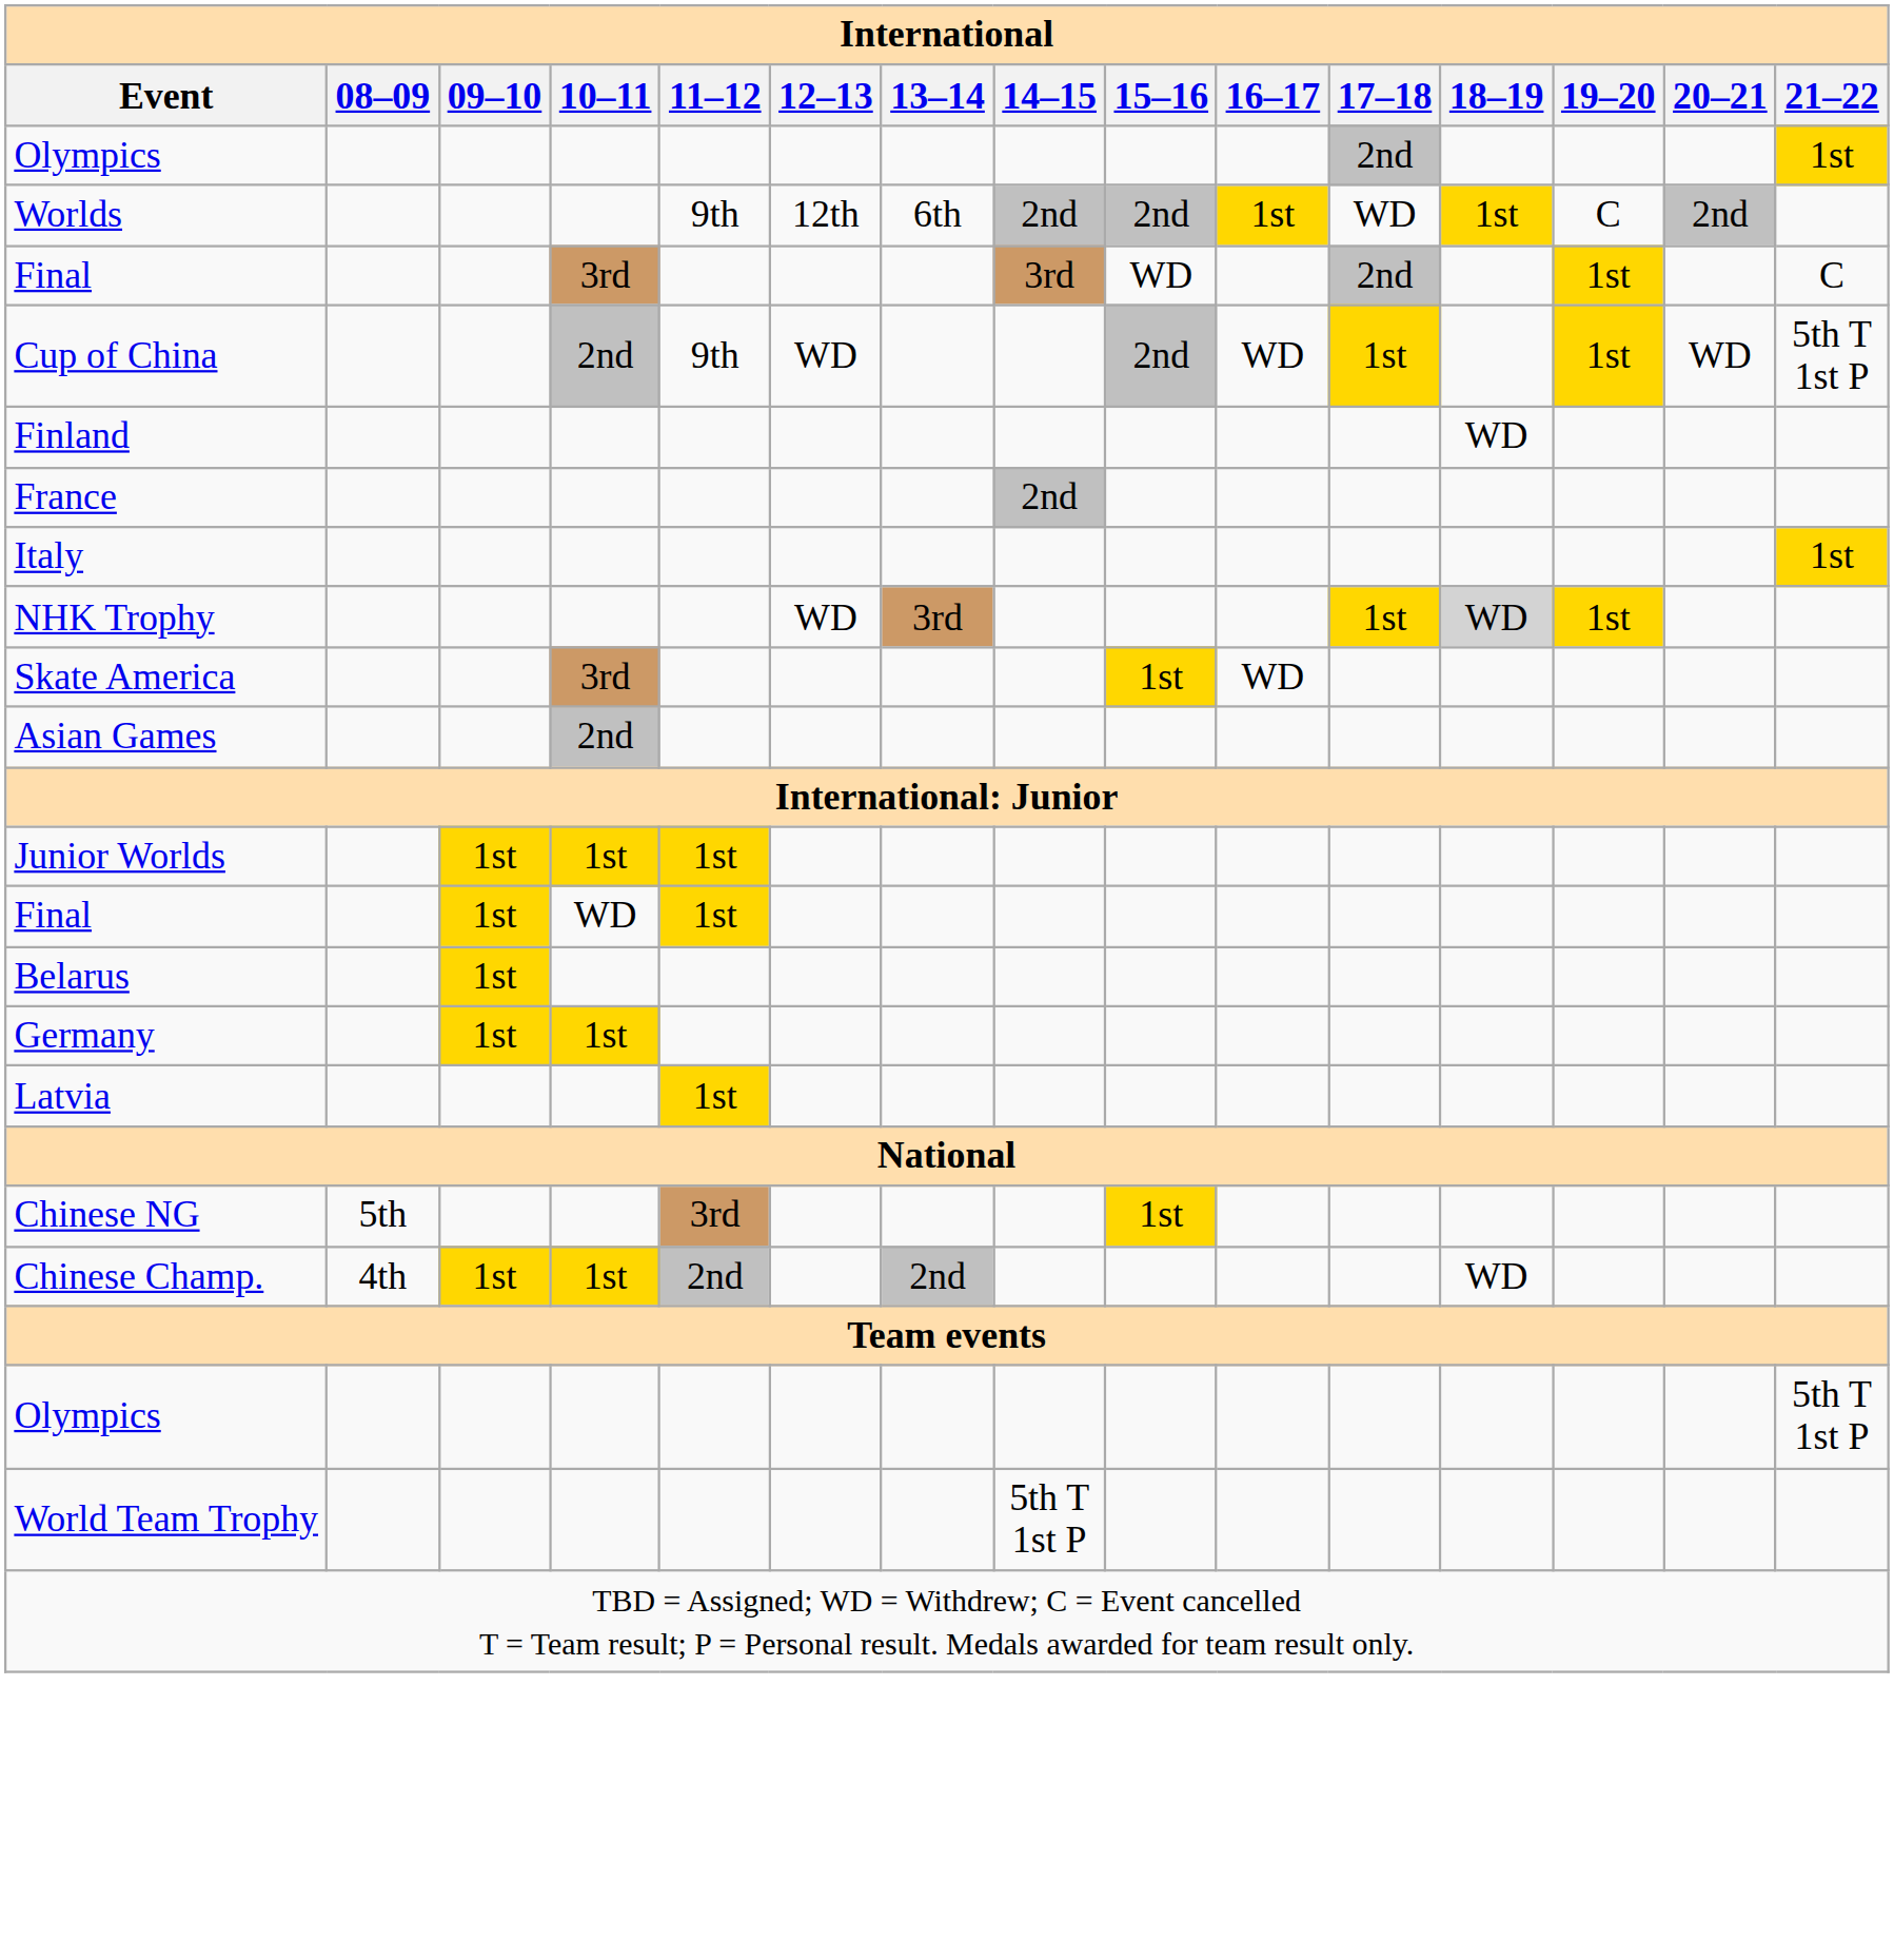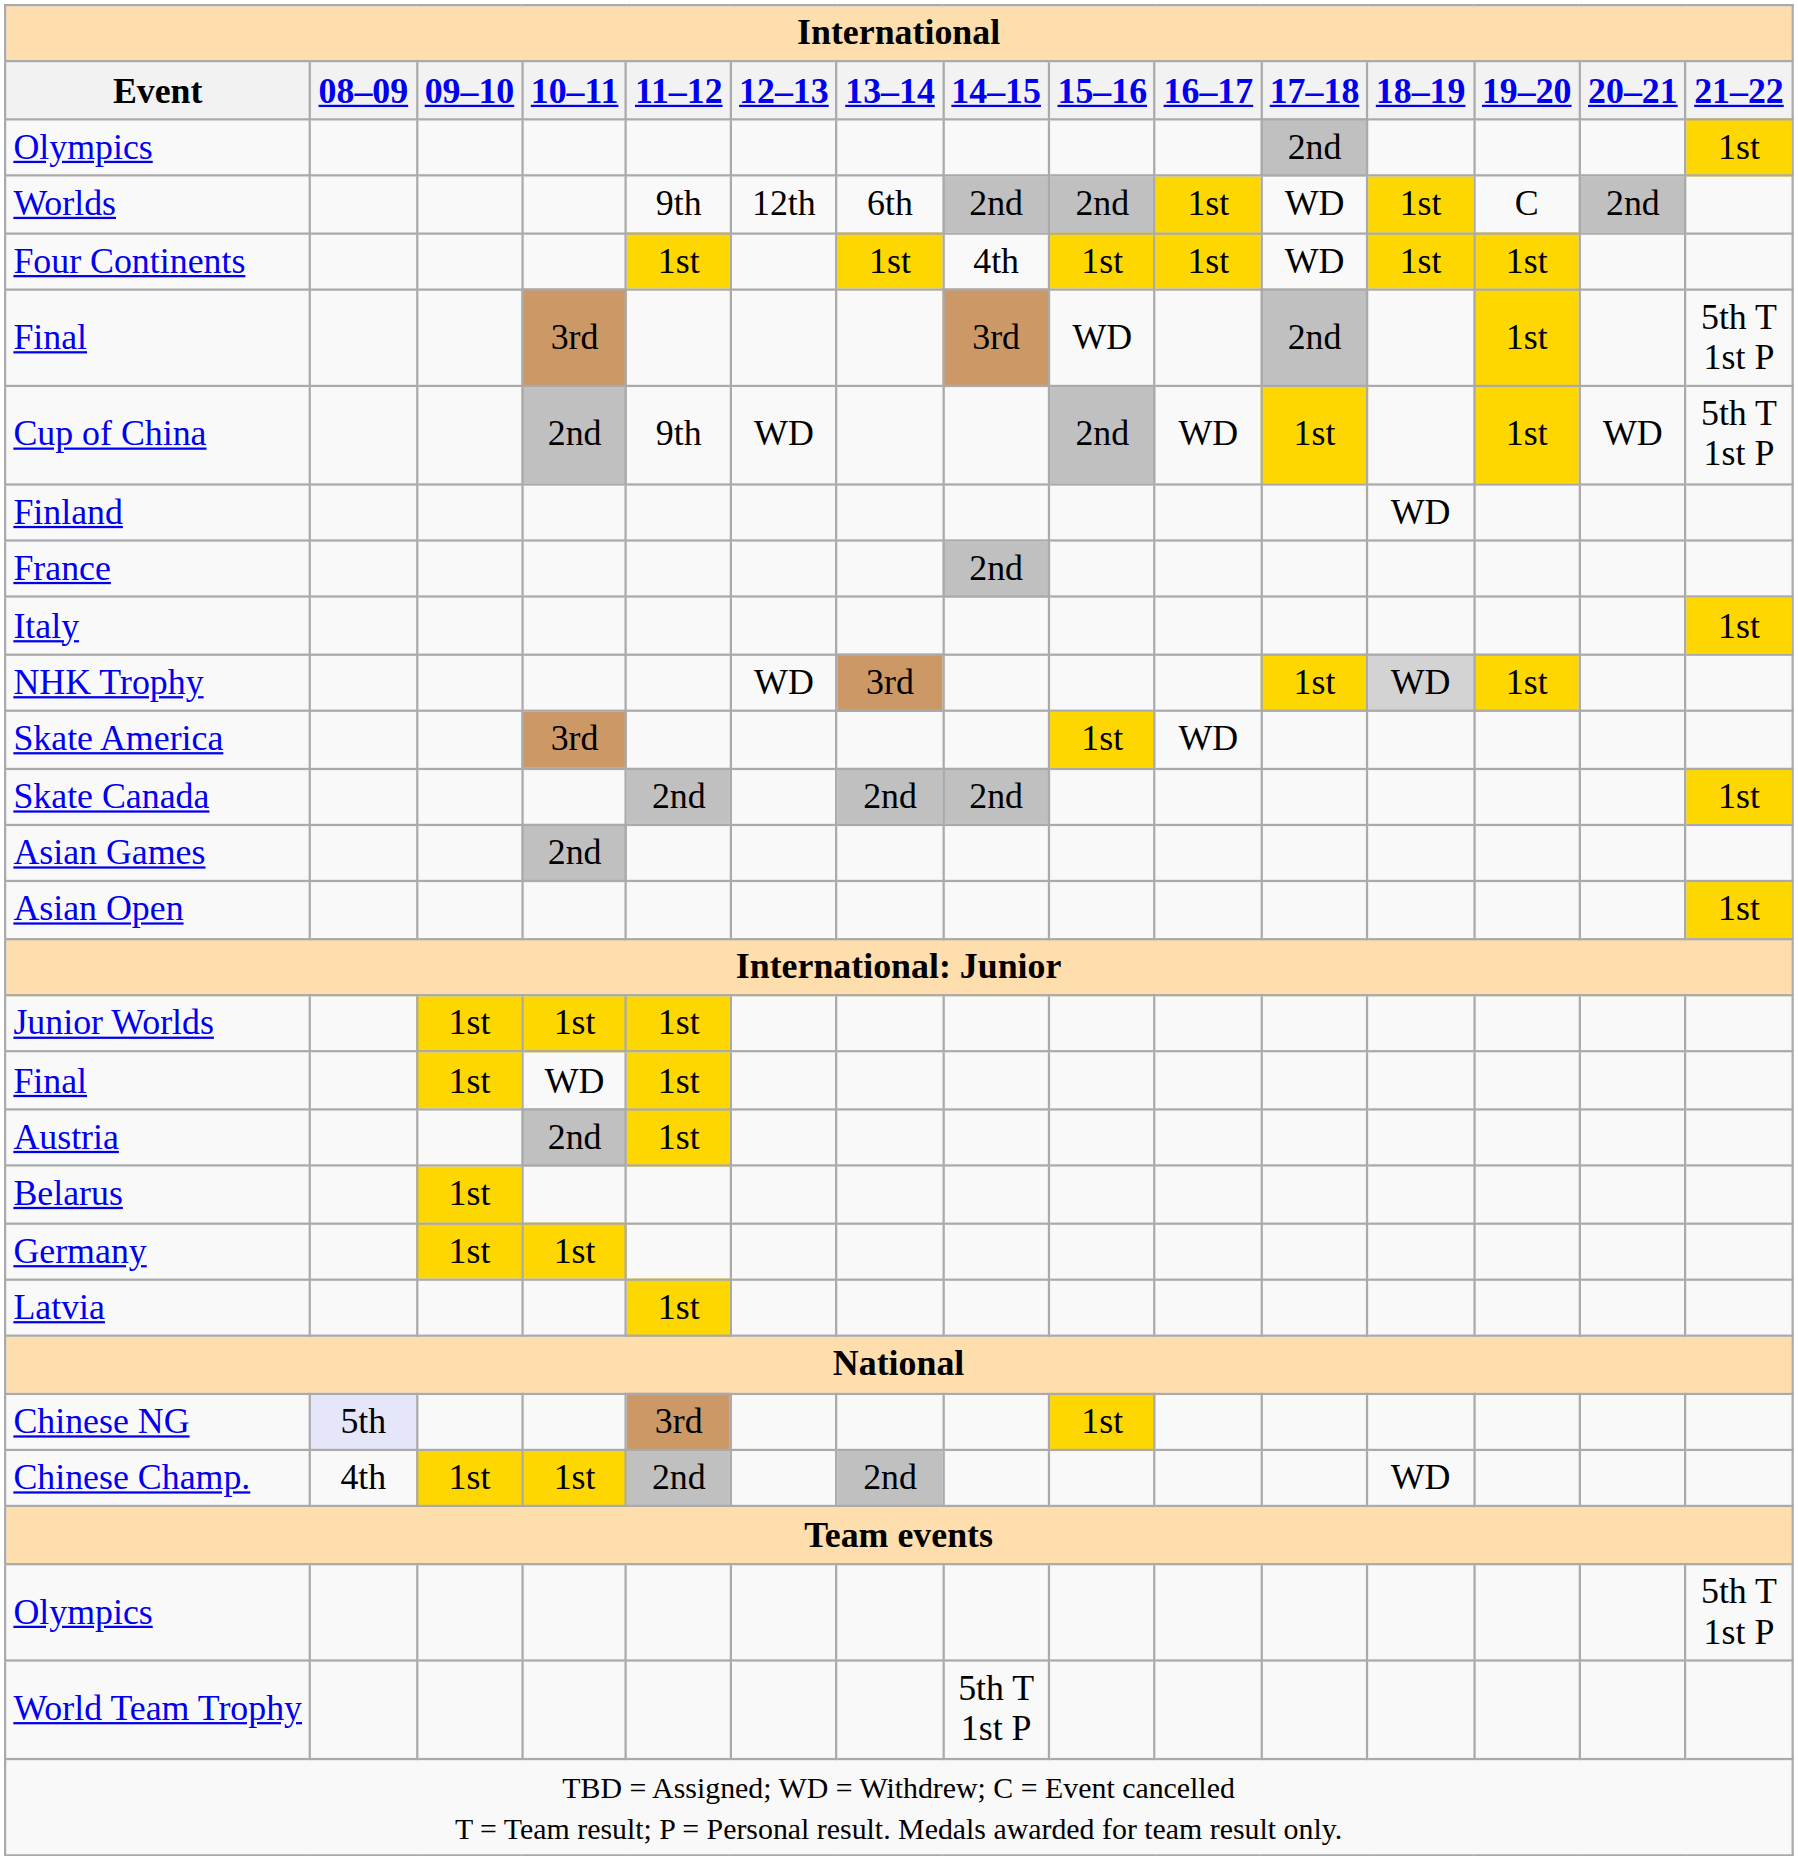+ row: Four Continents | 1st | 1st | 4th | 1st | 1st | WD | 1st | 1st
Final / 3rd | 21–22: C -> 5th T 1st P
+ row: Skate Canada | 2nd | 2nd | 2nd | 1st
+ row: Asian Open | 1st
+ row: Austria | 2nd | 1st
Chinese NG | 08–09: no background -> lavender background
